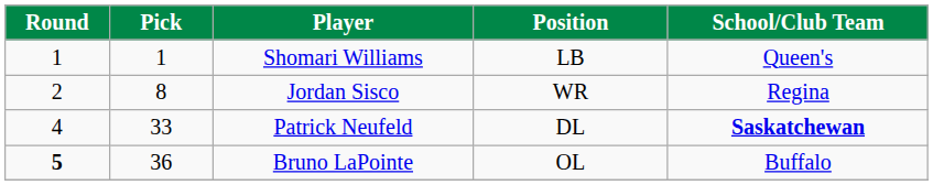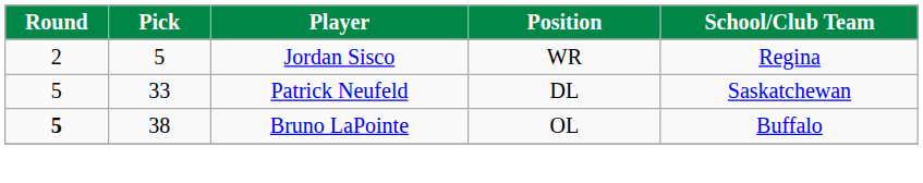- row: 1 | 1 | Shomari Williams | LB | Queen's
Jordan Sisco | Pick: 8 -> 5
Patrick Neufeld | Round: 4 -> 5
Patrick Neufeld | School/Club Team: bold -> normal
Bruno LaPointe | Pick: 36 -> 38
